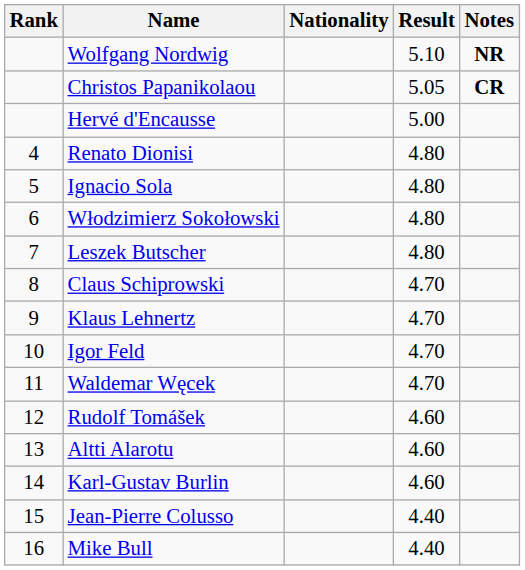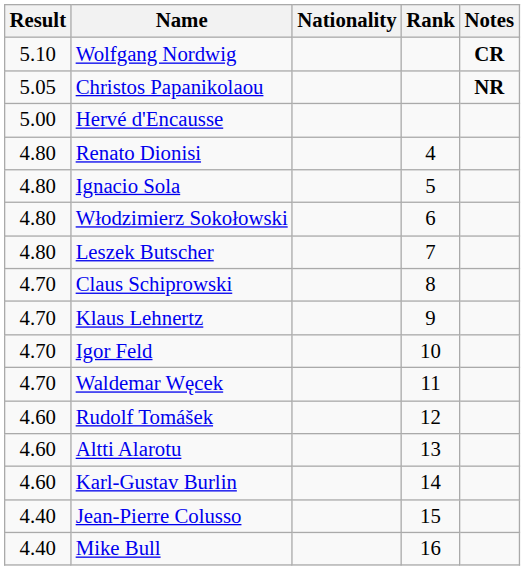columns swapped: Rank <-> Result
Wolfgang Nordwig | Notes: NR -> CR
Christos Papanikolaou | Notes: CR -> NR
